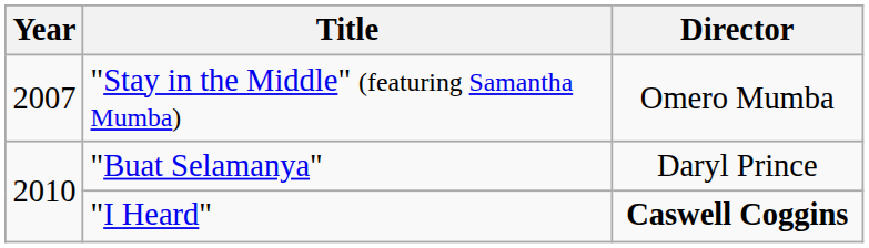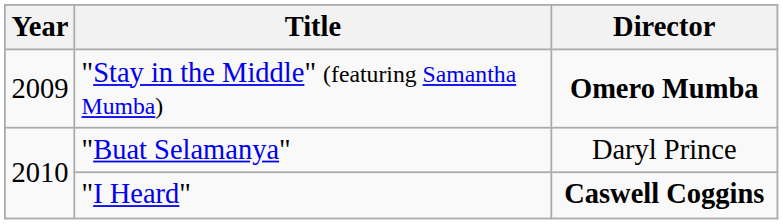"Stay in the Middle" (featuring Samantha Mumba) | Year: 2007 -> 2009
"Stay in the Middle" (featuring Samantha Mumba) | Director: normal -> bold
